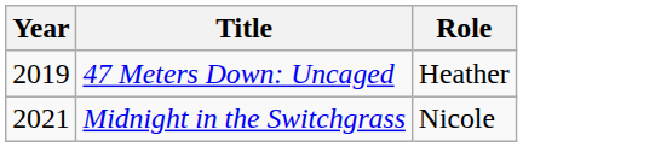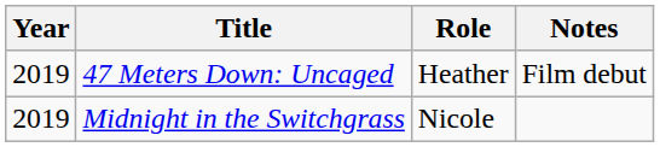+ column: Notes | Film debut
Midnight in the Switchgrass | Year: 2021 -> 2019
